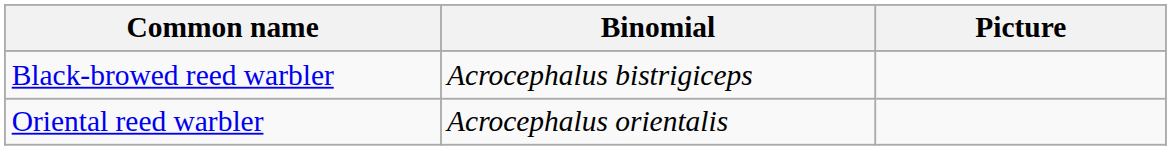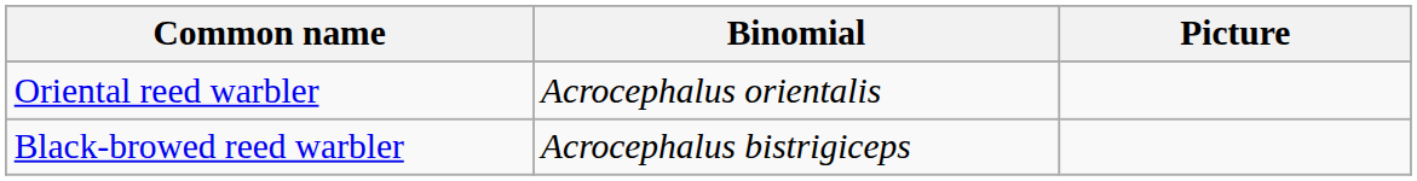rows swapped: Black-browed reed warbler <-> Oriental reed warbler
